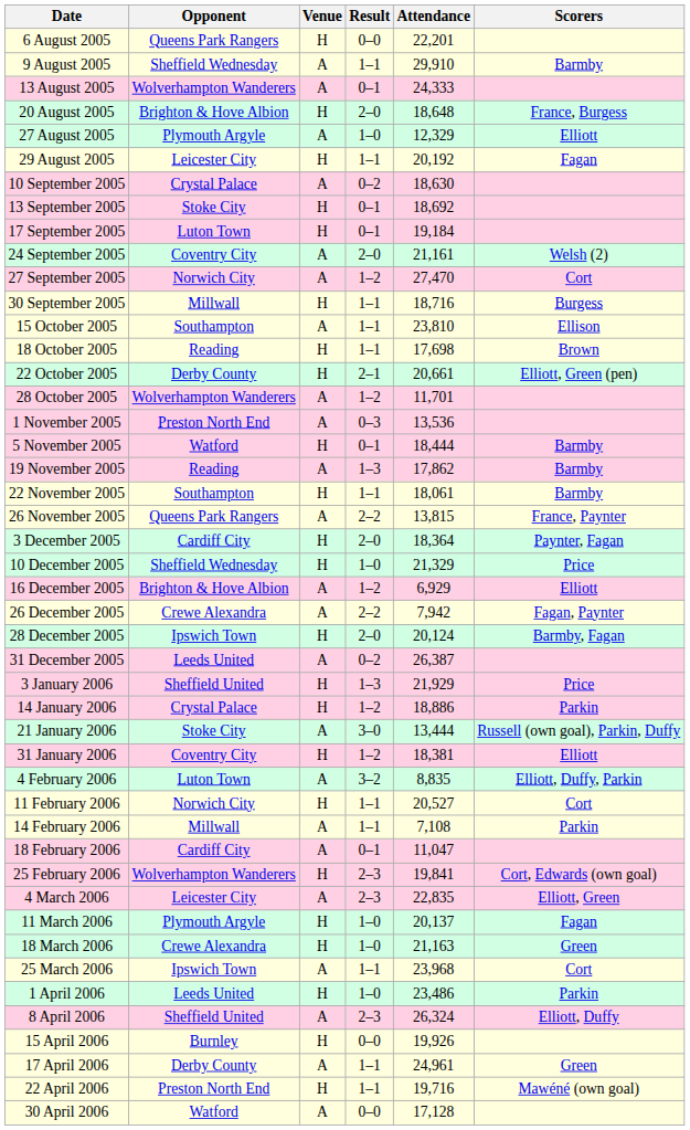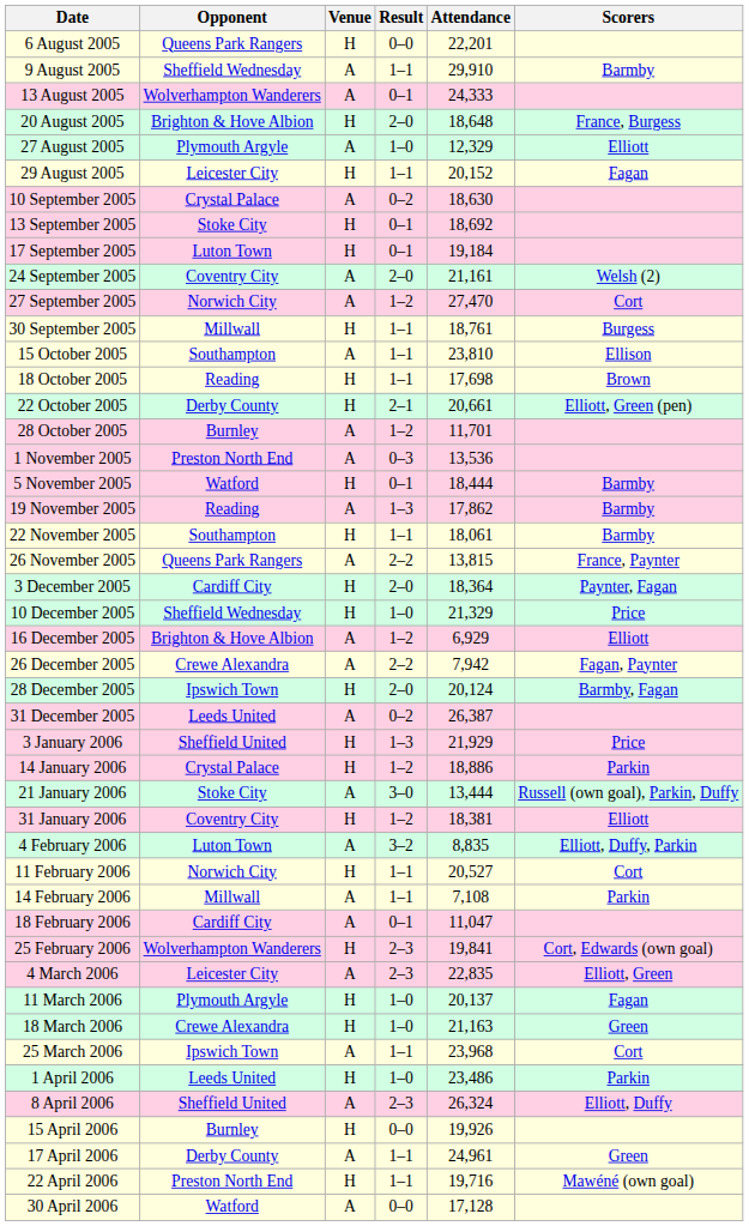29 August 2005 | Attendance: 20,192 -> 20,152
30 September 2005 | Attendance: 18,716 -> 18,761
28 October 2005 | Opponent: Wolverhampton Wanderers -> Burnley
